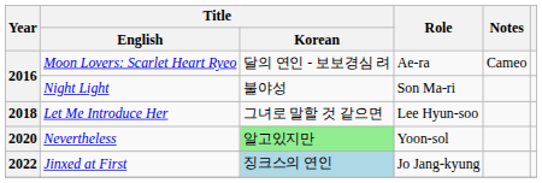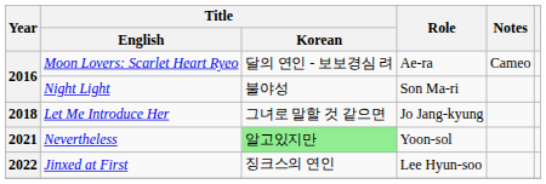Let Me Introduce Her | Role: Lee Hyun-soo -> Jo Jang-kyung
Nevertheless | Year: 2020 -> 2021
Jinxed at First | Title / Korean: lightblue background -> no background
Jinxed at First | Role: Jo Jang-kyung -> Lee Hyun-soo
